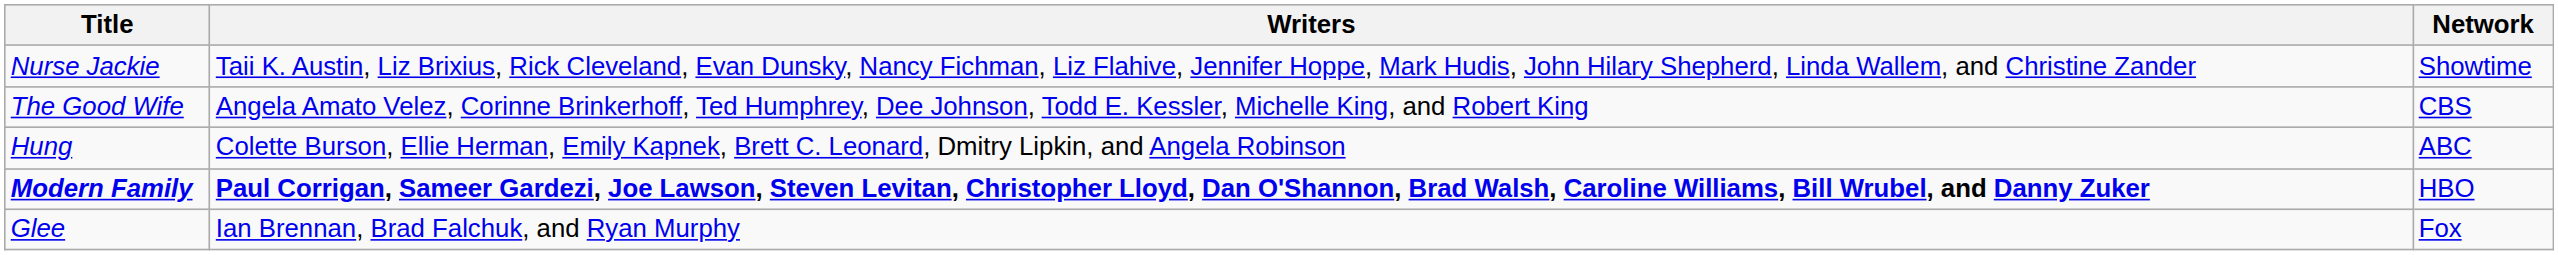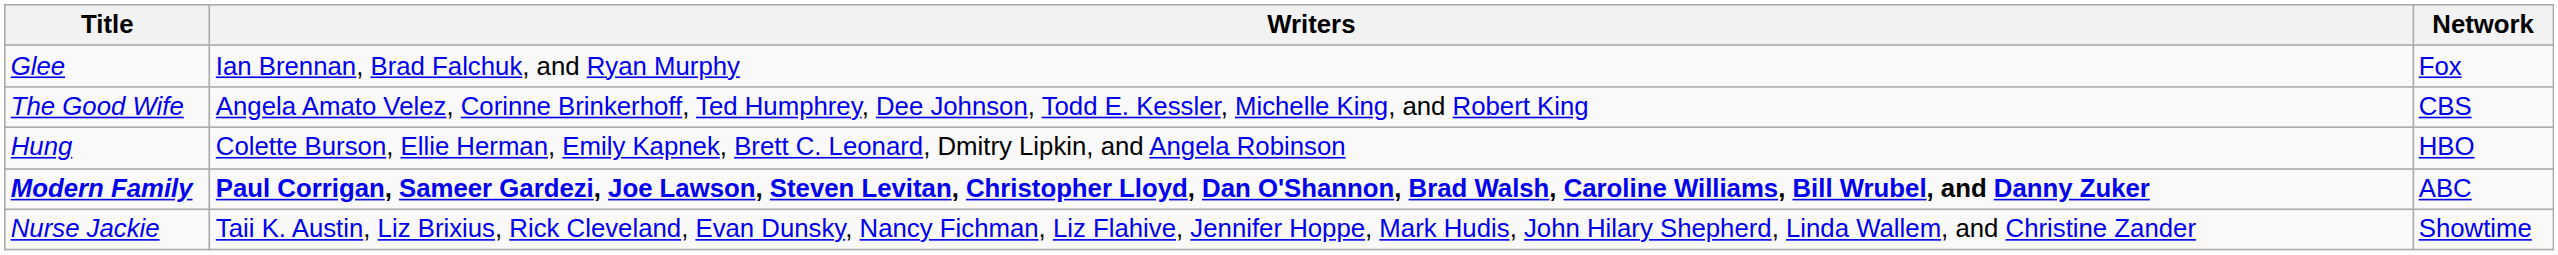rows swapped: Glee <-> Nurse Jackie
Hung | Network: ABC -> HBO
Modern Family | Network: HBO -> ABC
